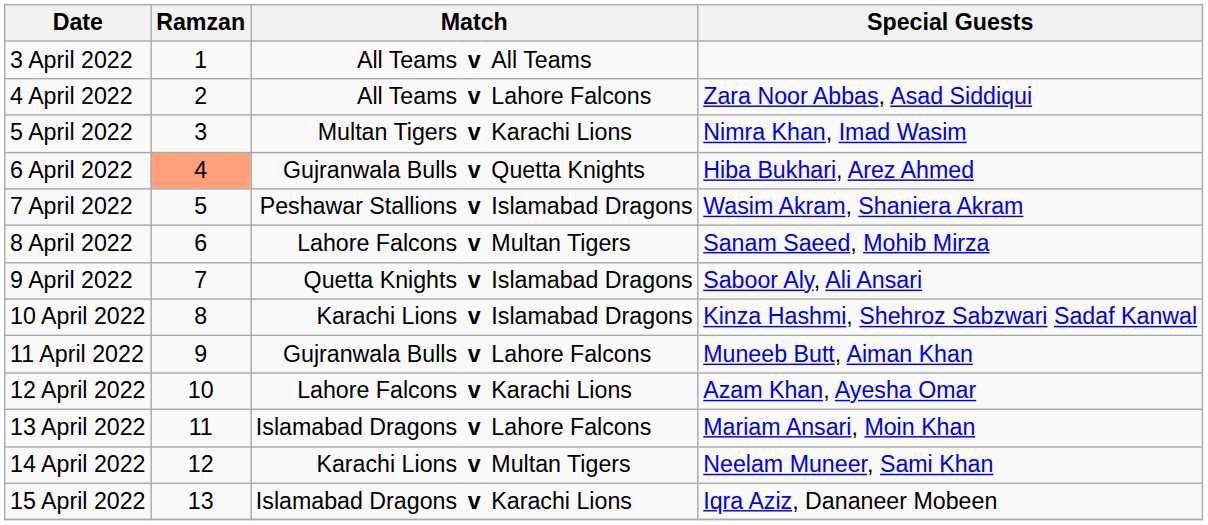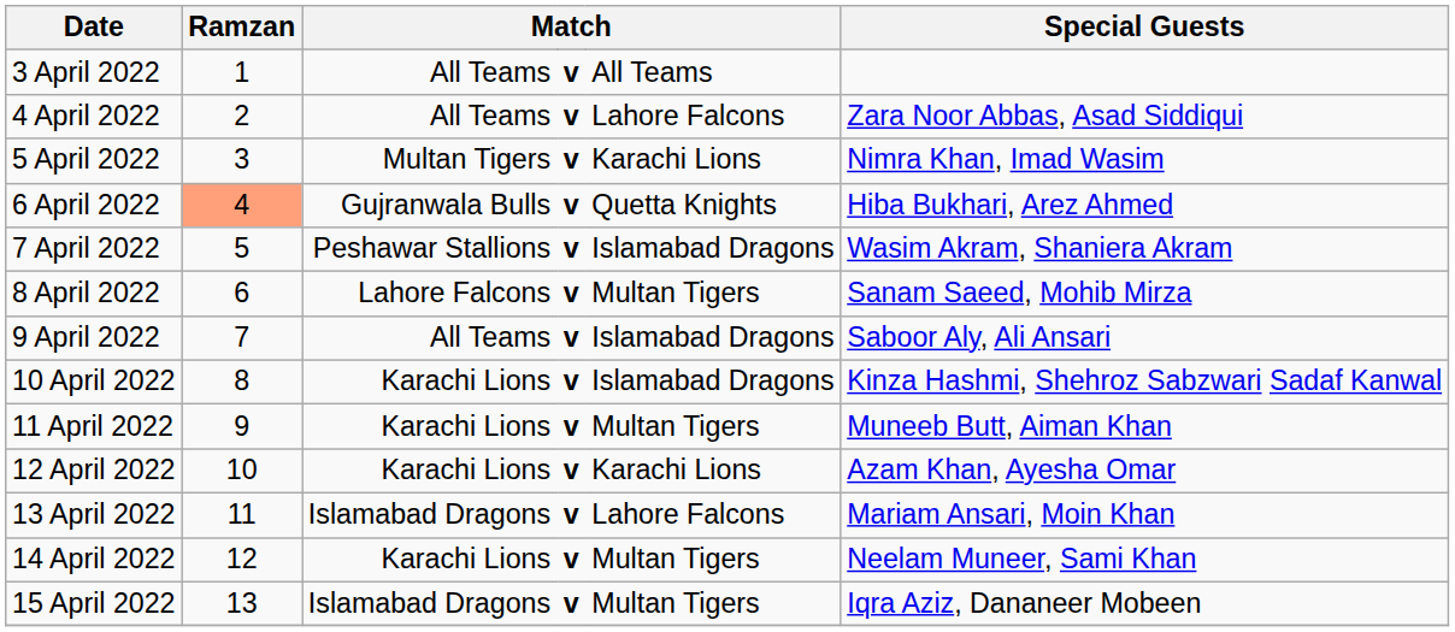9 April 2022 | column 3: Quetta Knights -> All Teams
11 April 2022 | column 3: Gujranwala Bulls -> Karachi Lions
11 April 2022 | column 5: Lahore Falcons -> Multan Tigers
12 April 2022 | column 3: Lahore Falcons -> Karachi Lions
15 April 2022 | column 5: Karachi Lions -> Multan Tigers
